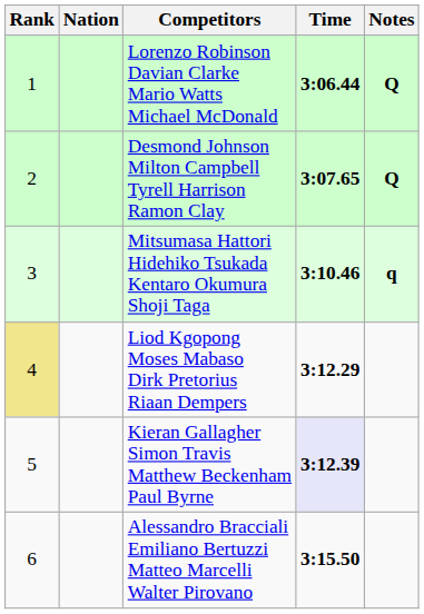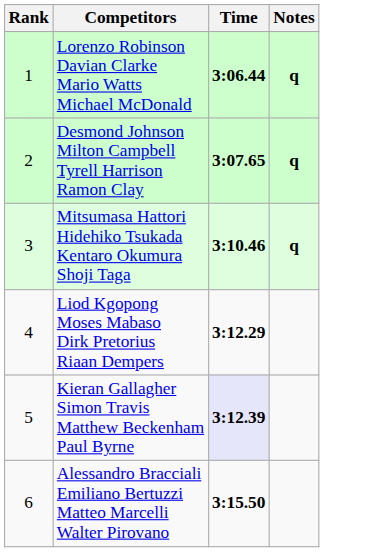- column: Nation
Lorenzo Robinson Davian Clarke Mario Watts Michael McDonald | Notes: Q -> q
Desmond Johnson Milton Campbell Tyrell Harrison Ramon Clay | Notes: Q -> q
Liod Kgopong Moses Mabaso Dirk Pretorius Riaan Dempers | Rank: khaki background -> no background
